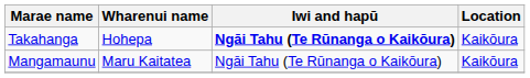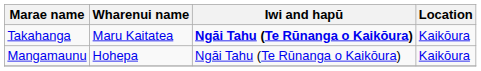Takahanga | Wharenui name: Hohepa -> Maru Kaitatea
Mangamaunu | Wharenui name: Maru Kaitatea -> Hohepa
